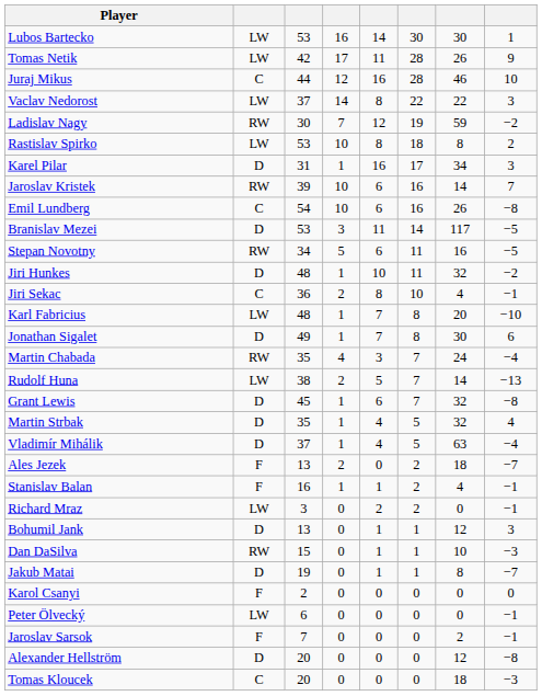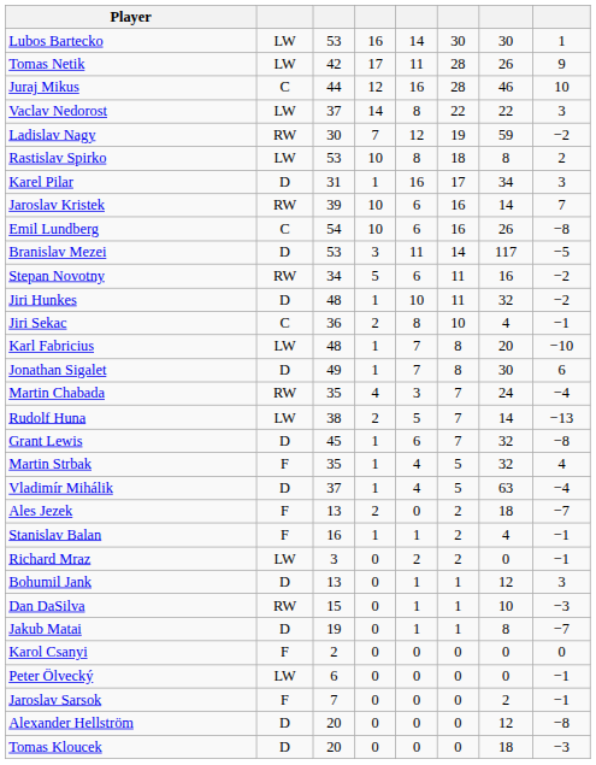Stepan Novotny | column 8: −5 -> −2
Martin Strbak | column 2: D -> F
Tomas Kloucek | column 2: C -> D
